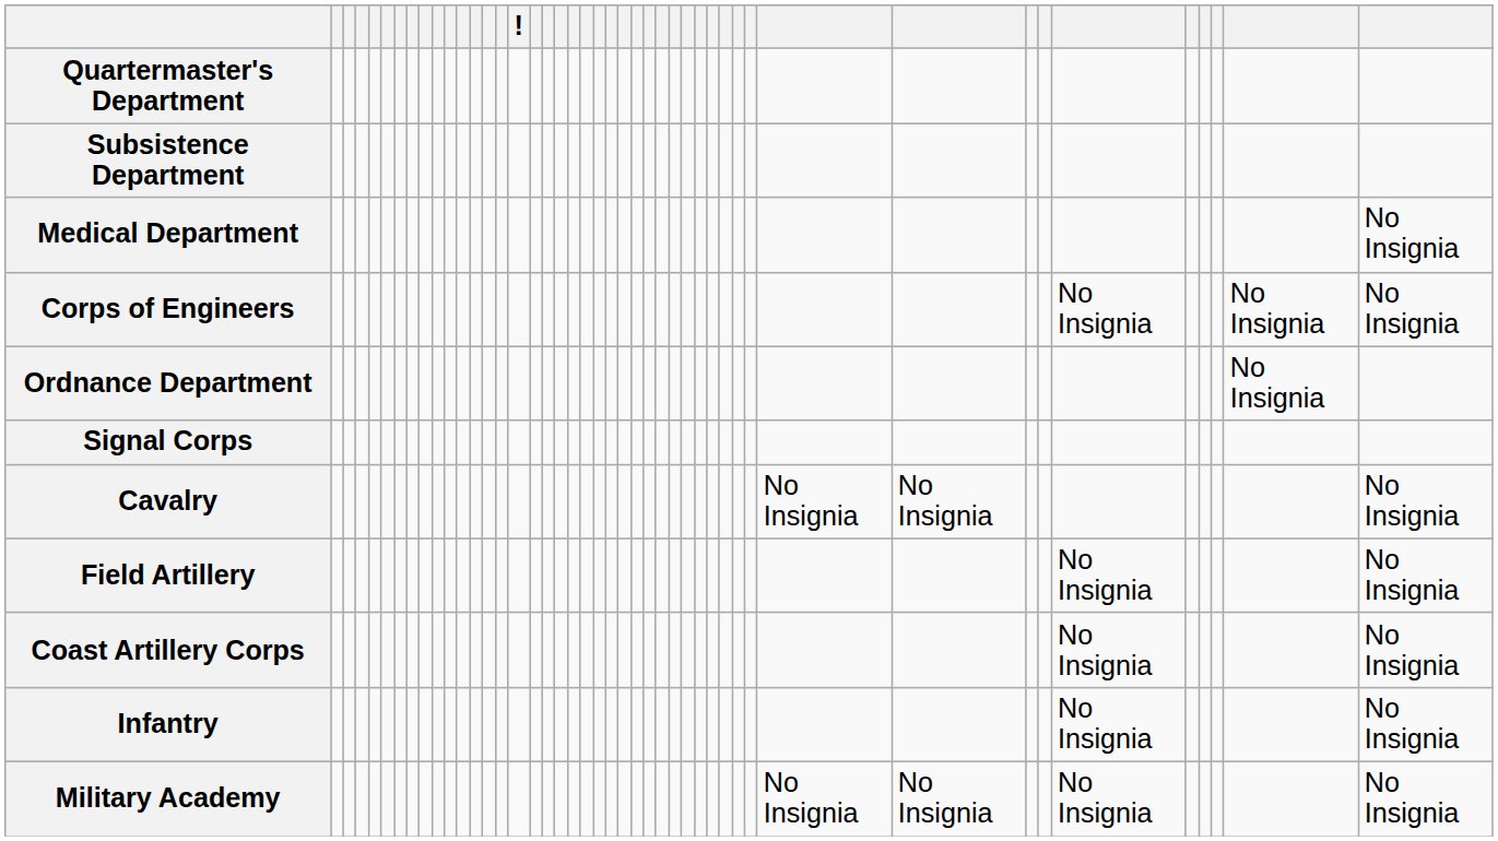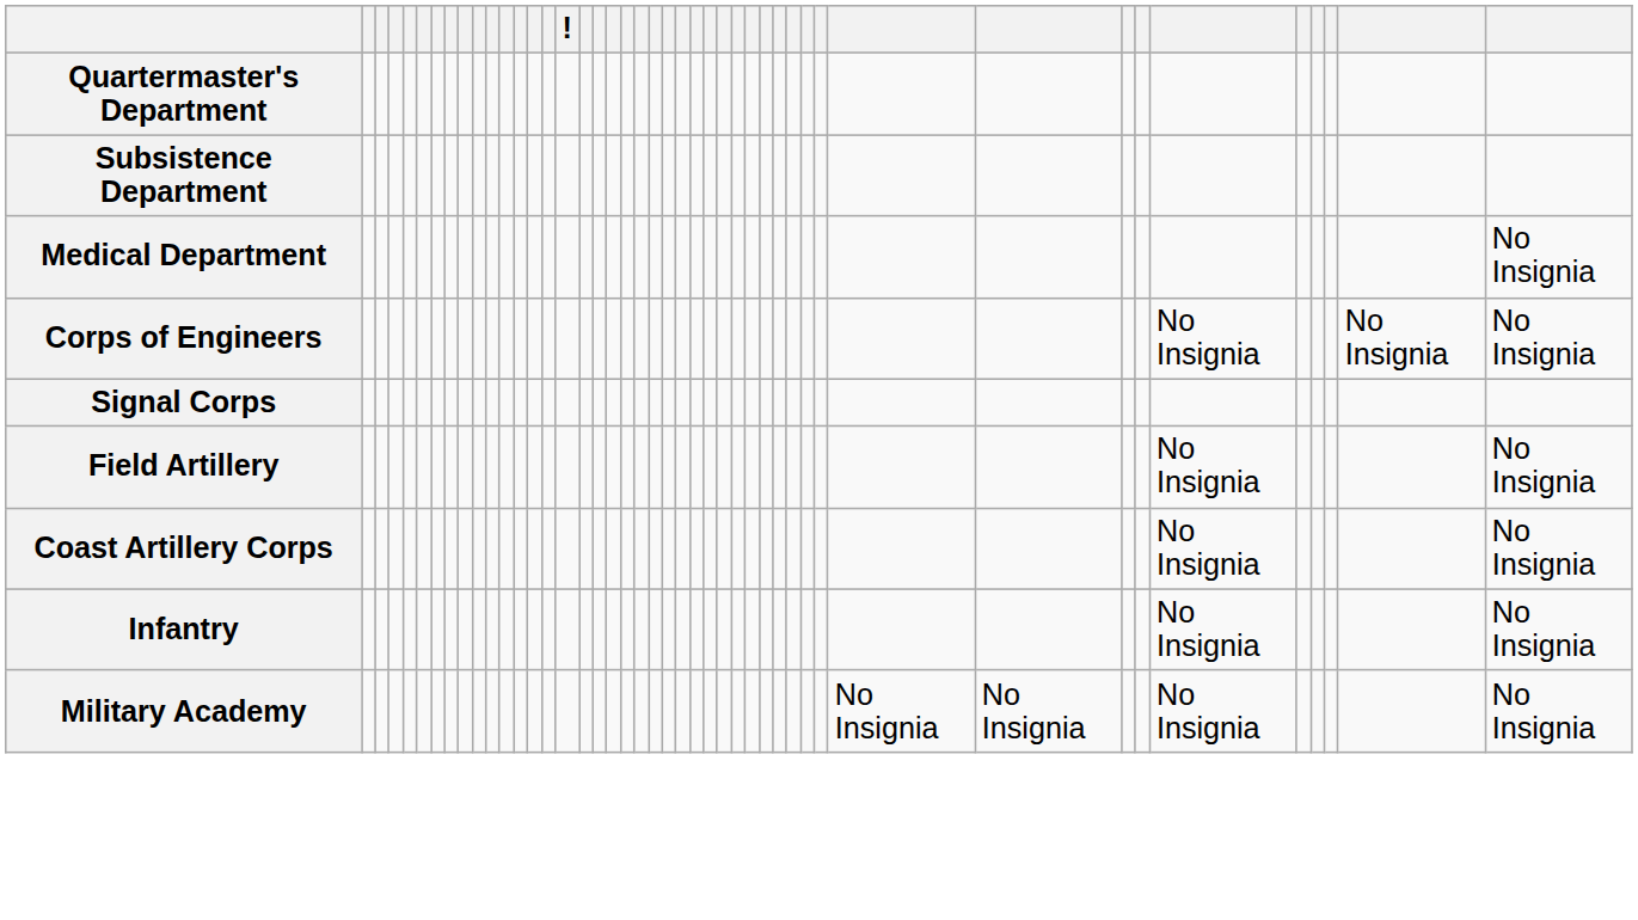- row: Ordnance Department | No Insignia
- row: Cavalry | No Insignia | No Insignia | No Insignia
